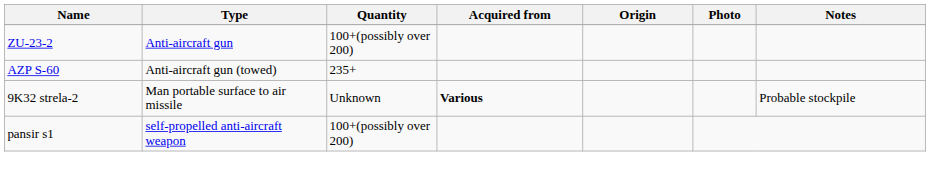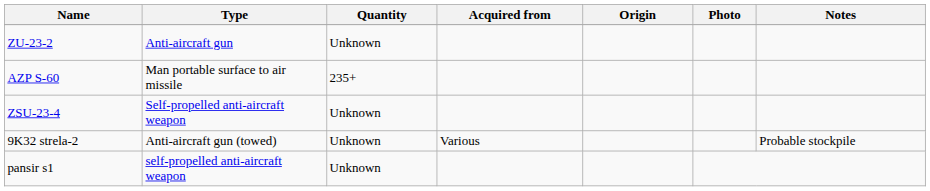ZU-23-2 | Quantity: 100+(possibly over 200) -> Unknown
AZP S-60 | Type: Anti-aircraft gun (towed) -> Man portable surface to air missile
+ row: ZSU-23-4 | Self-propelled anti-aircraft weapon | Unknown
9K32 strela-2 | Type: Man portable surface to air missile -> Anti-aircraft gun (towed)
9K32 strela-2 | Acquired from: bold -> normal
pansir s1 | Quantity: 100+(possibly over 200) -> Unknown
